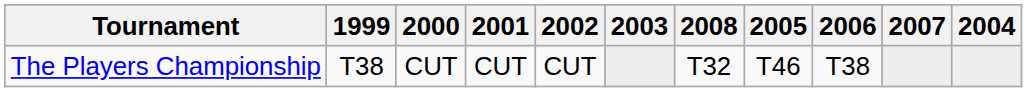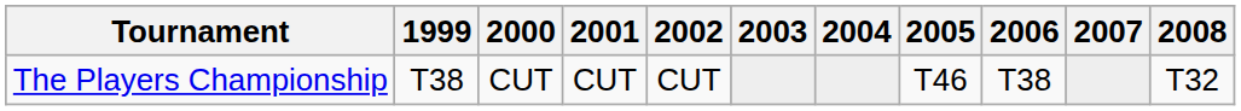columns swapped: 2004 <-> 2008
